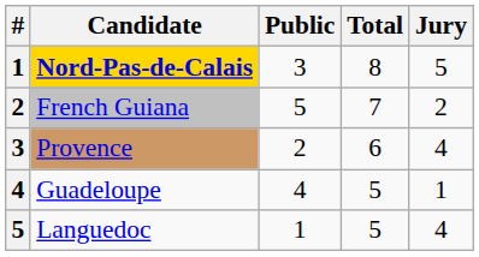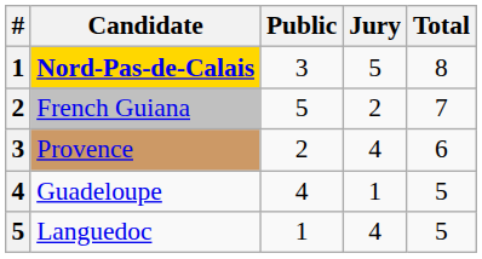columns swapped: Jury <-> Total
